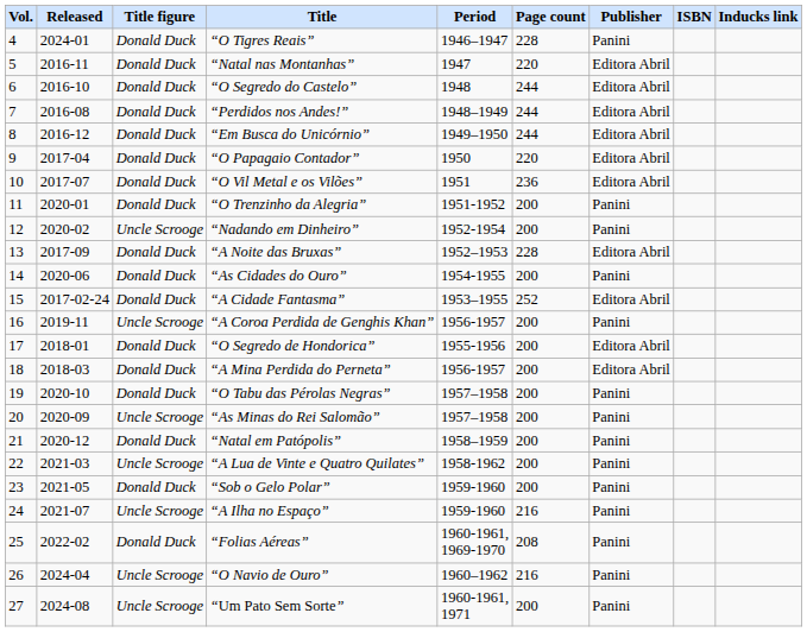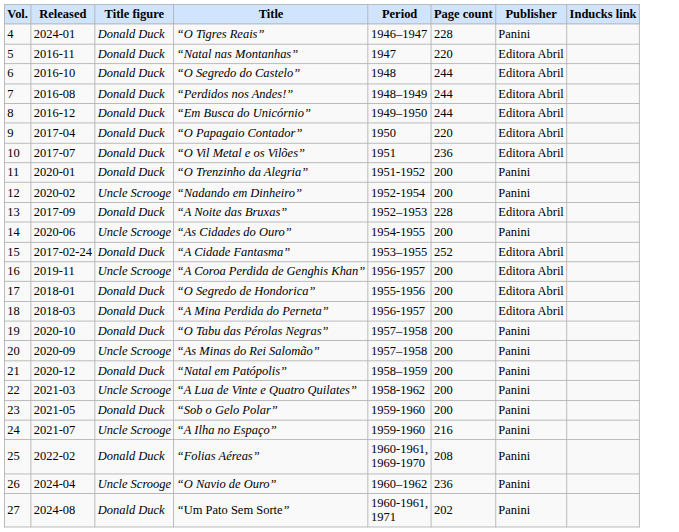- column: ISBN
“As Cidades do Ouro” | Title figure: Donald Duck -> Uncle Scrooge
“A Coroa Perdida de Genghis Khan” | Publisher: Panini -> Editora Abril
“O Navio de Ouro” | Page count: 216 -> 236
“Um Pato Sem Sorte” | Title figure: Uncle Scrooge -> Donald Duck
“Um Pato Sem Sorte” | Page count: 200 -> 202
